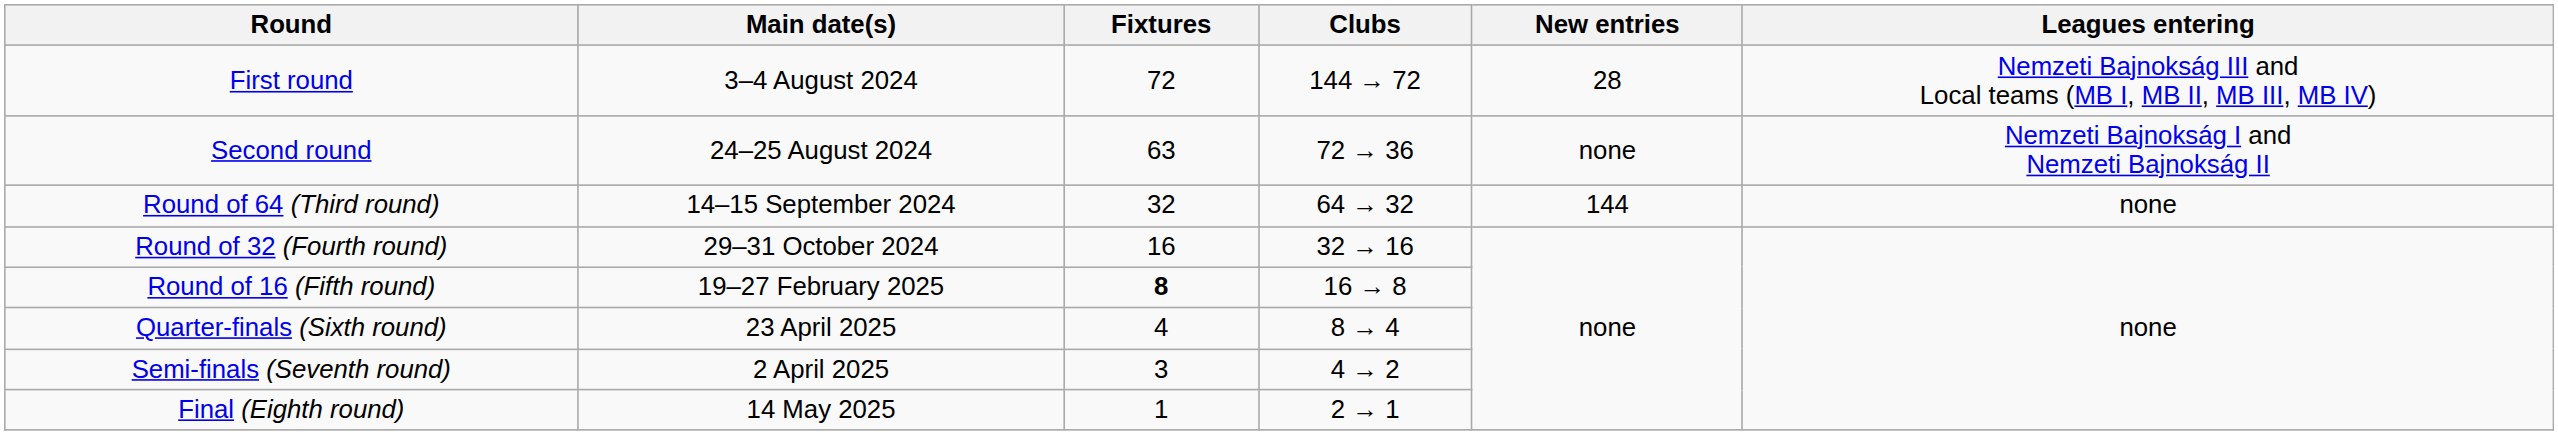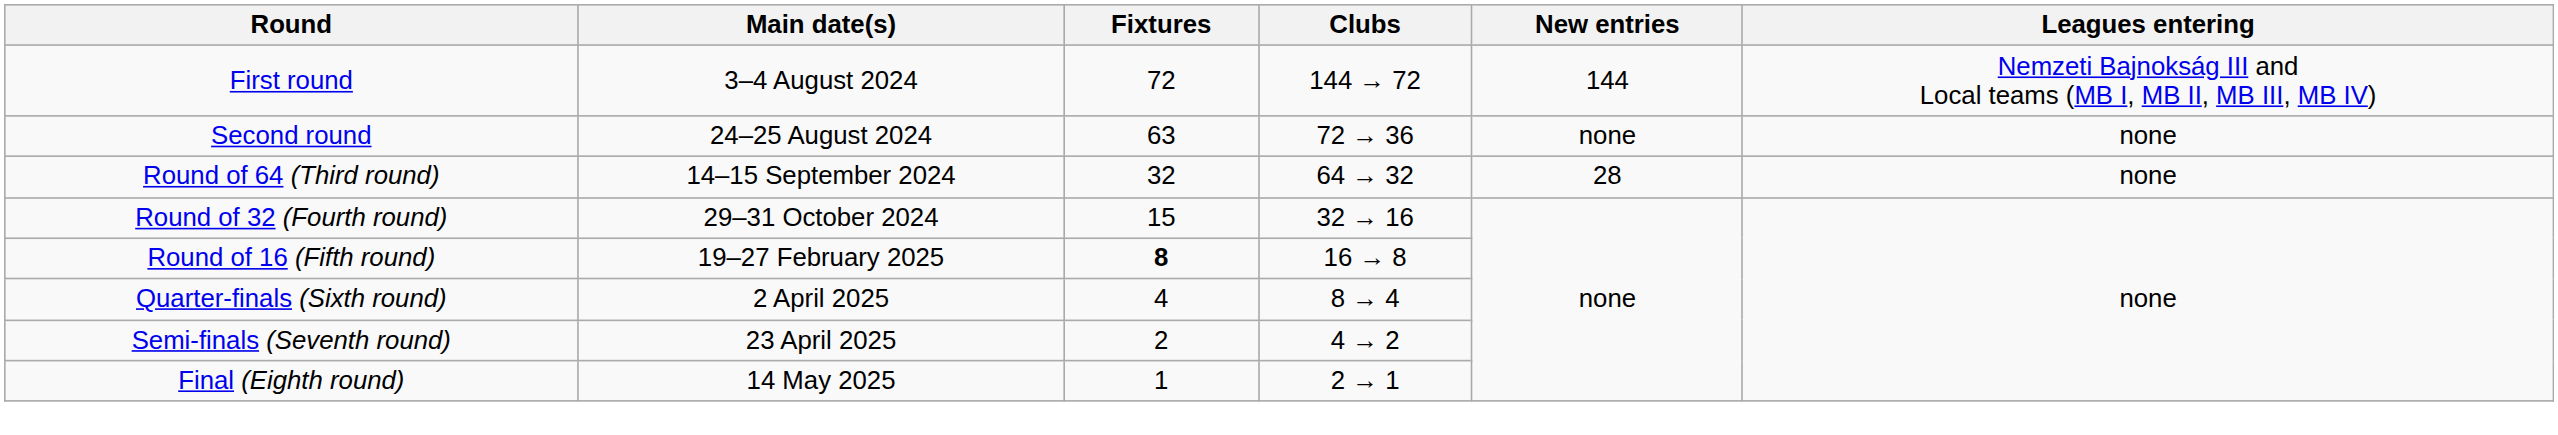First round | New entries: 28 -> 144
Second round | Leagues entering: Nemzeti Bajnokság I and Nemzeti Bajnokság II -> none
Round of 64 (Third round) | New entries: 144 -> 28
Round of 32 (Fourth round) | Fixtures: 16 -> 15
Quarter-finals (Sixth round) | Main date(s): 23 April 2025 -> 2 April 2025
Semi-finals (Seventh round) | Main date(s): 2 April 2025 -> 23 April 2025
Semi-finals (Seventh round) | Fixtures: 3 -> 2
